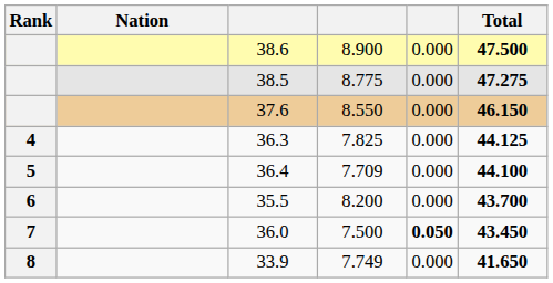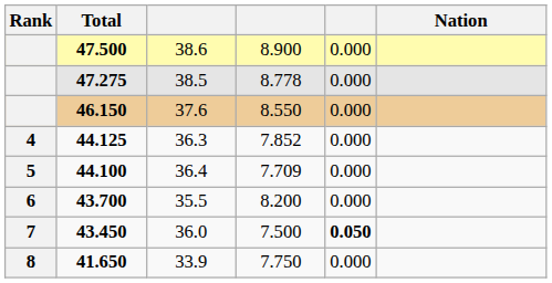columns swapped: Nation <-> Total
38.5 | column 4: 8.775 -> 8.778
36.3 | column 4: 7.825 -> 7.852
33.9 | column 4: 7.749 -> 7.750
